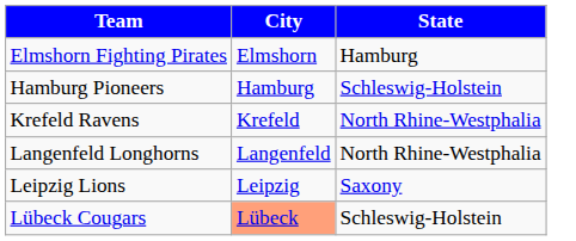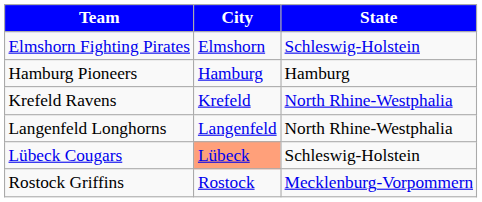Elmshorn Fighting Pirates | State: Hamburg -> Schleswig-Holstein
Hamburg Pioneers | State: Schleswig-Holstein -> Hamburg
- row: Leipzig Lions | Leipzig | Saxony
+ row: Rostock Griffins | Rostock | Mecklenburg-Vorpommern
